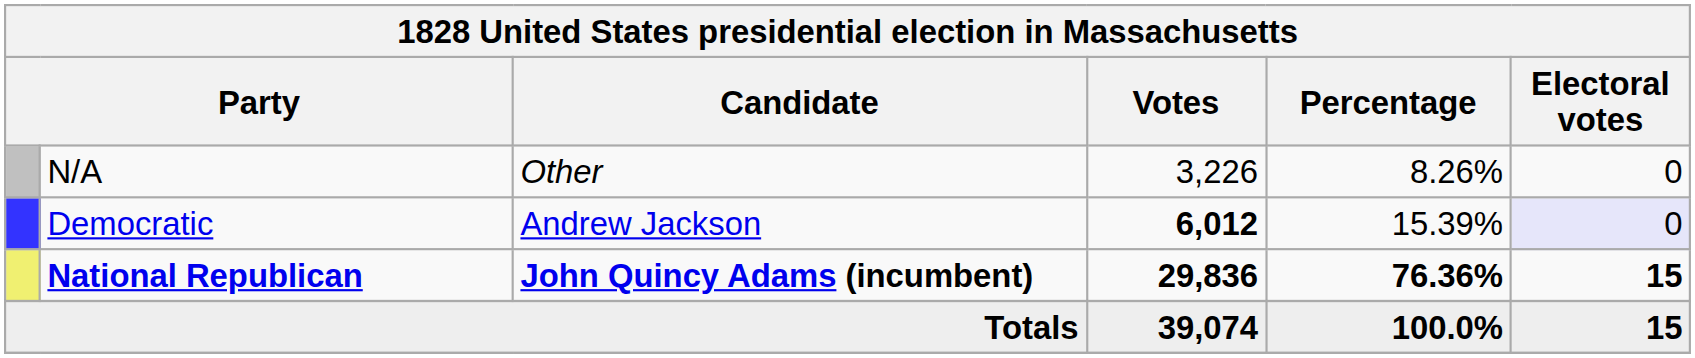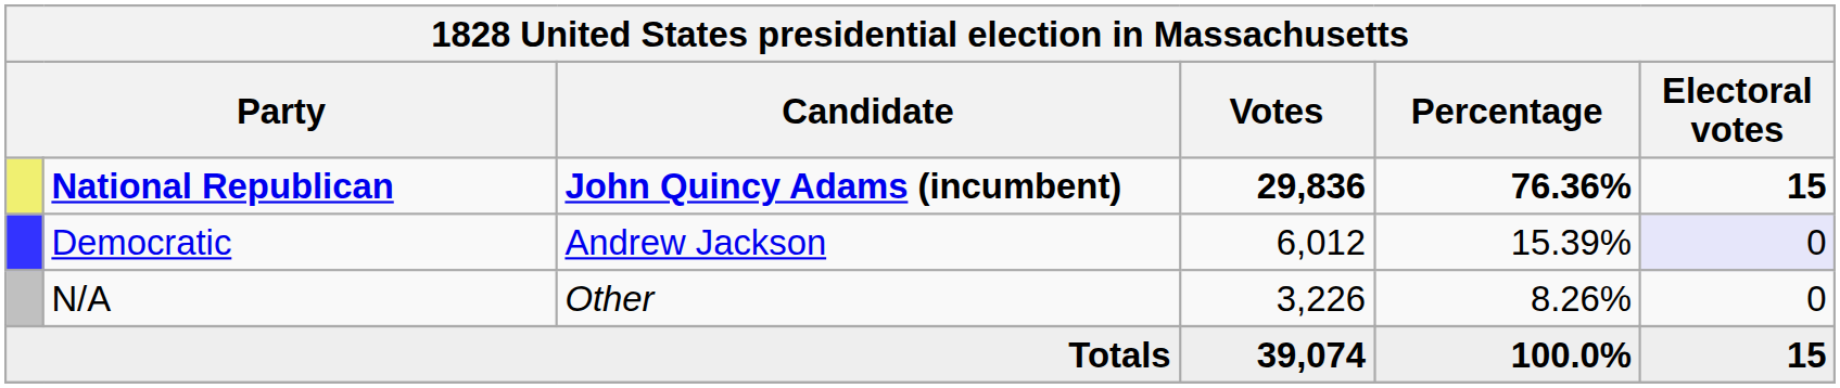rows swapped: National Republican <-> N/A
Democratic | Votes: bold -> normal
